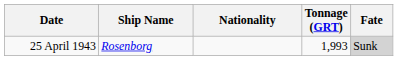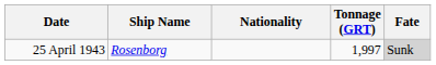25 April 1943 | Tonnage (GRT): 1,993 -> 1,997
